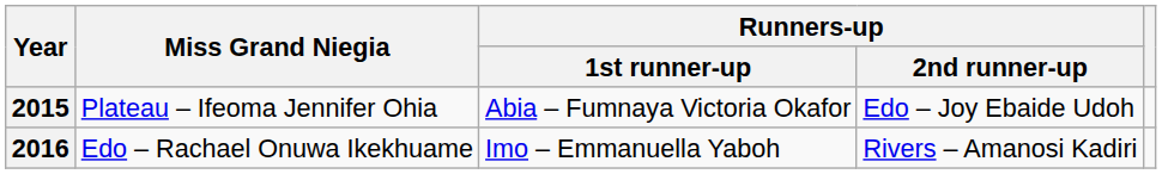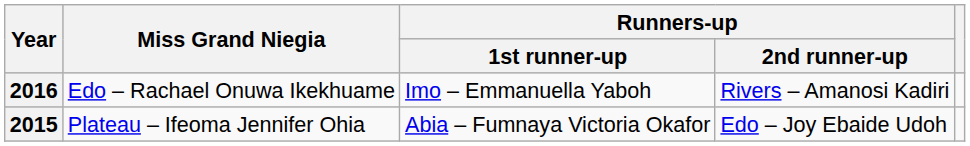rows swapped: 2015 <-> 2016
